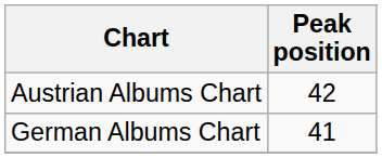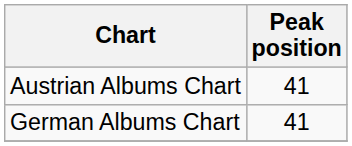Austrian Albums Chart | Peak position: 42 -> 41
